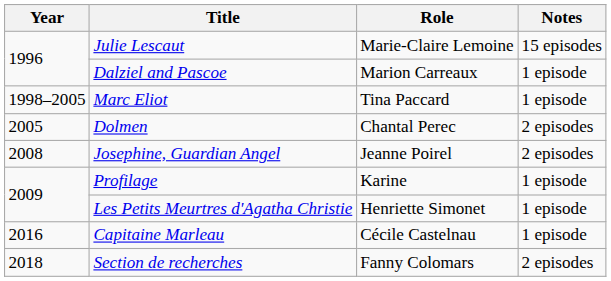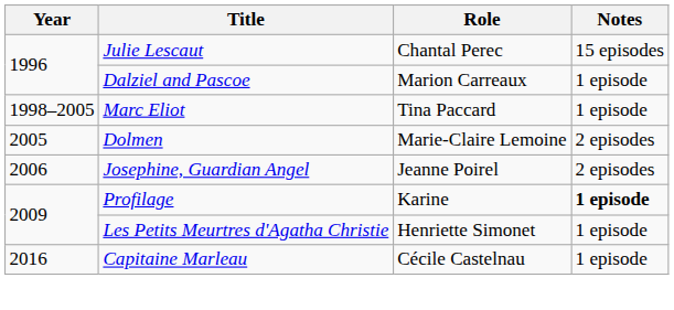Julie Lescaut | Role: Marie-Claire Lemoine -> Chantal Perec
Dolmen | Role: Chantal Perec -> Marie-Claire Lemoine
Josephine, Guardian Angel | Year: 2008 -> 2006
Profilage | Notes: normal -> bold
- row: 2018 | Section de recherches | Fanny Colomars | 2 episodes
